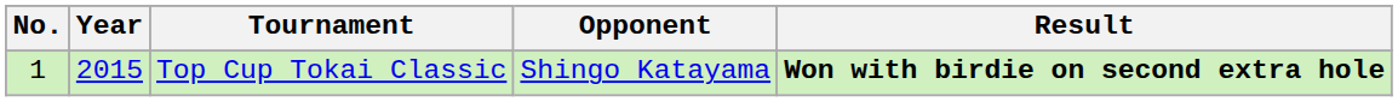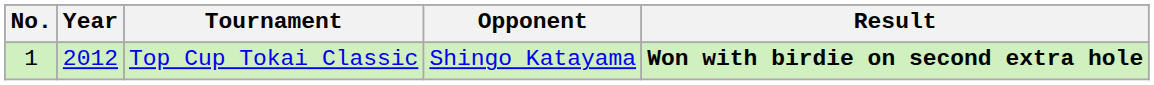Top Cup Tokai Classic | Year: 2015 -> 2012
